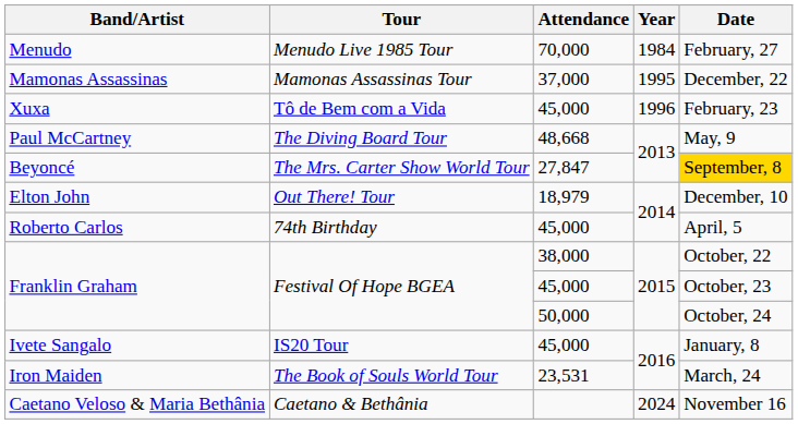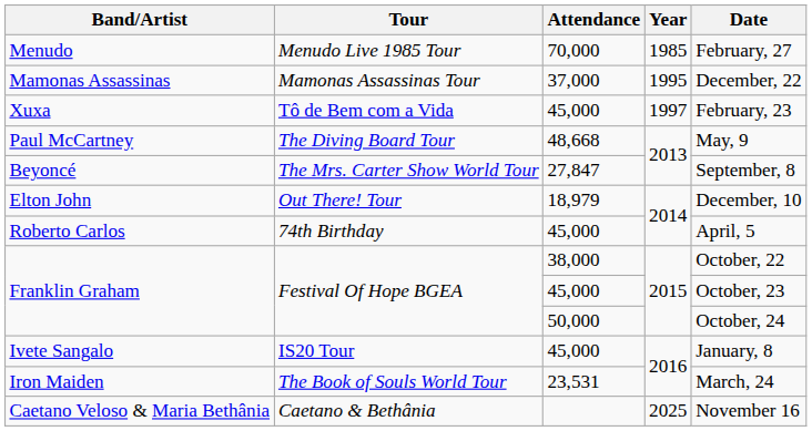Menudo | Year: 1984 -> 1985
Xuxa | Year: 1996 -> 1997
Beyoncé | Date: gold background -> no background
Caetano Veloso & Maria Bethânia | Year: 2024 -> 2025
